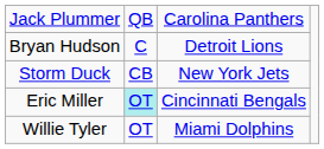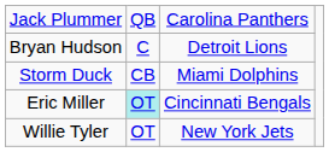Storm Duck | column 3: New York Jets -> Miami Dolphins
Willie Tyler | column 3: Miami Dolphins -> New York Jets
